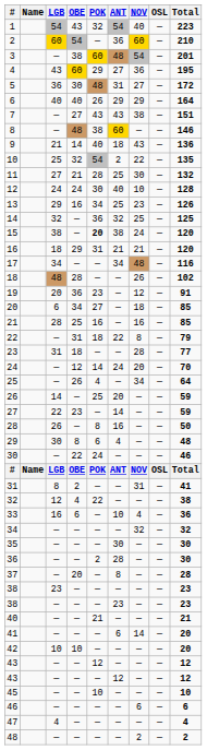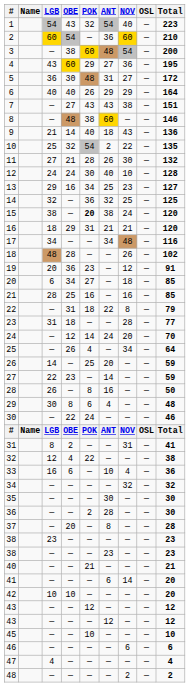3 | Total: 201 -> 200
11 | ANT: 25 -> 26
13 | Total: 126 -> 127
